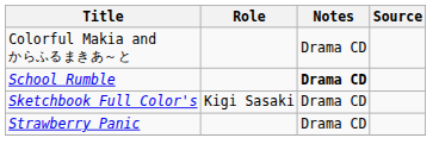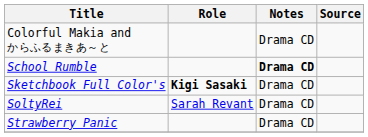Sketchbook Full Color's | Role: normal -> bold
+ row: SoltyRei | Sarah Revant | Drama CD
